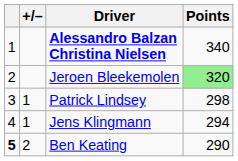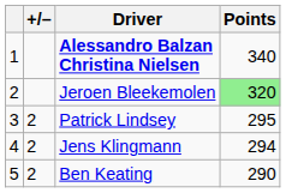Patrick Lindsey | +/–: 1 -> 2
Patrick Lindsey | Points: 298 -> 295
Jens Klingmann | +/–: 1 -> 2
Ben Keating | column 1: bold -> normal
